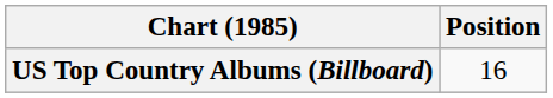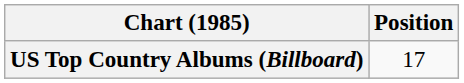US Top Country Albums (Billboard) | Position: 16 -> 17
